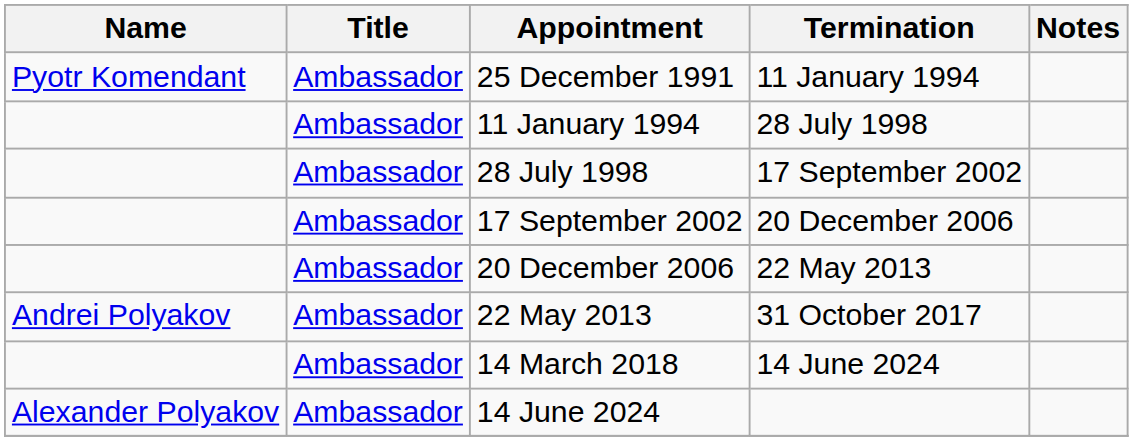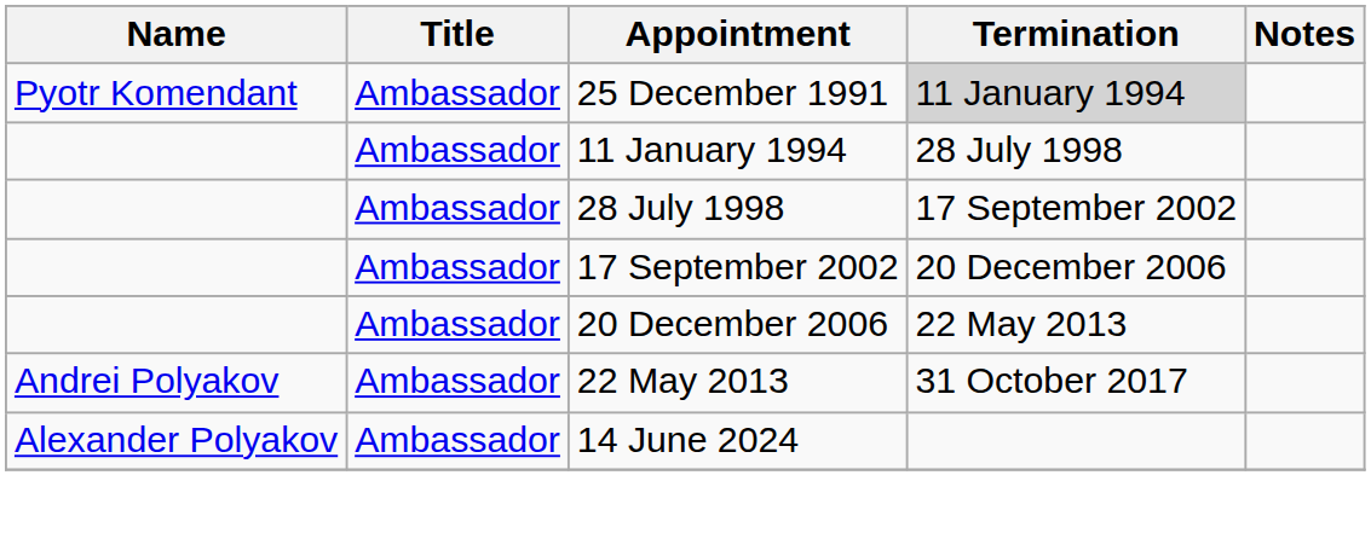25 December 1991 | Termination: no background -> lightgrey background
- row: Ambassador | 14 March 2018 | 14 June 2024
